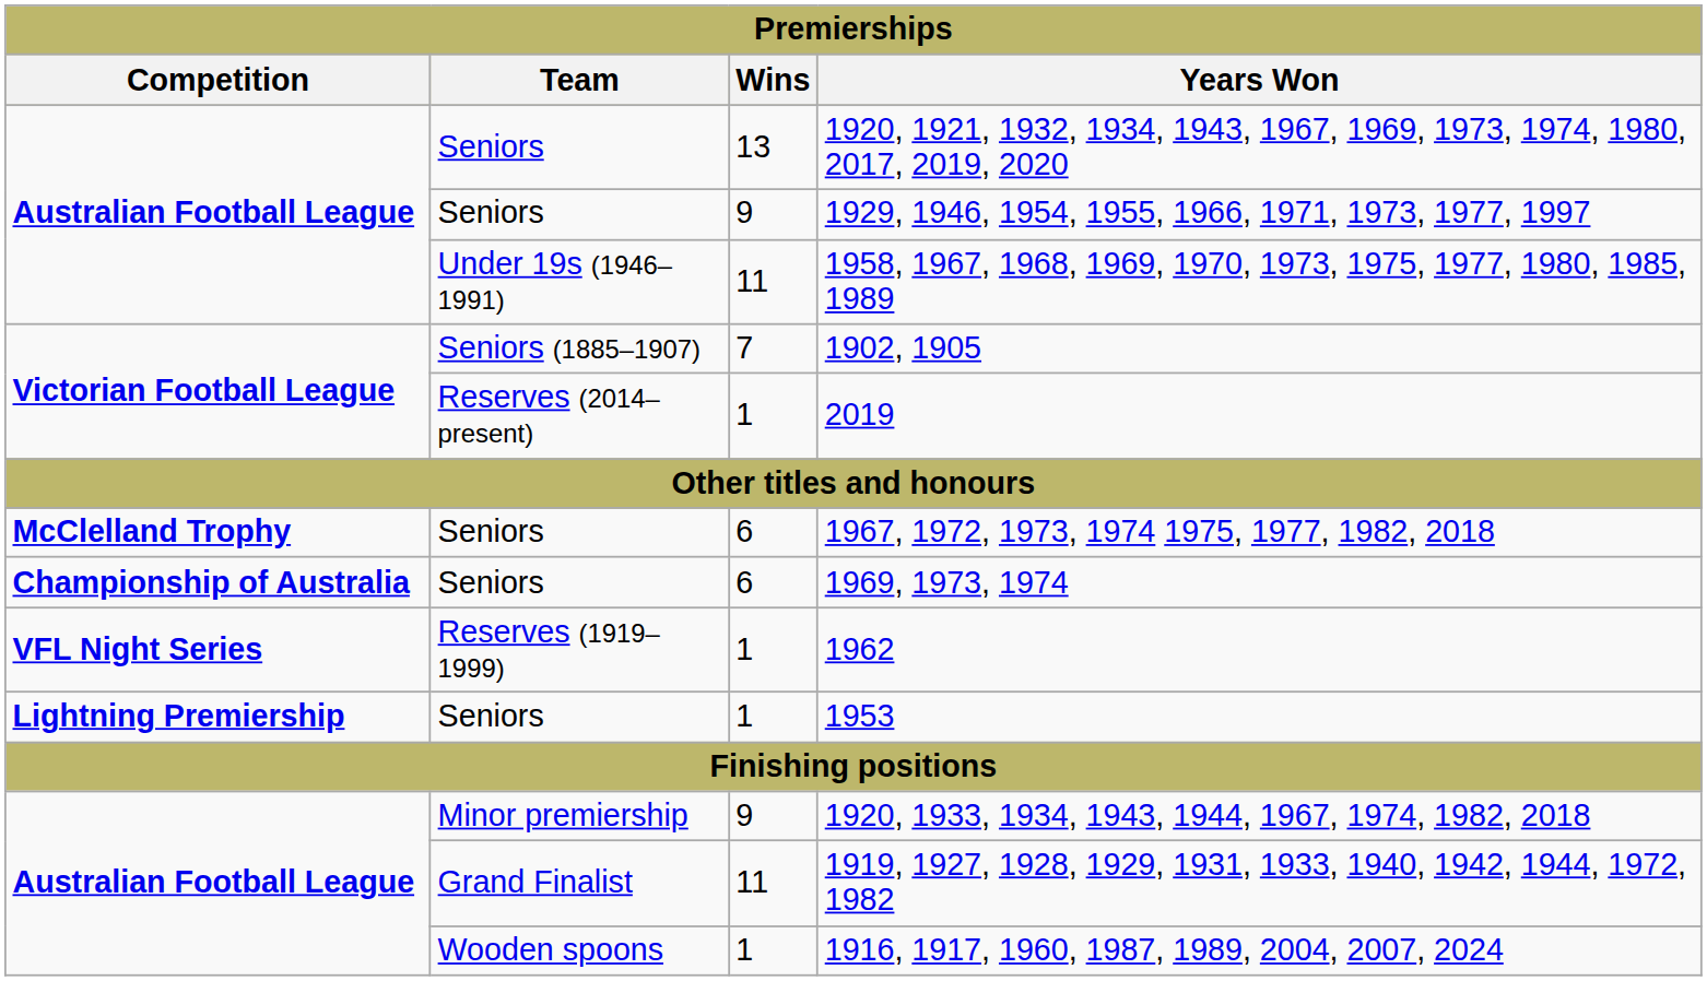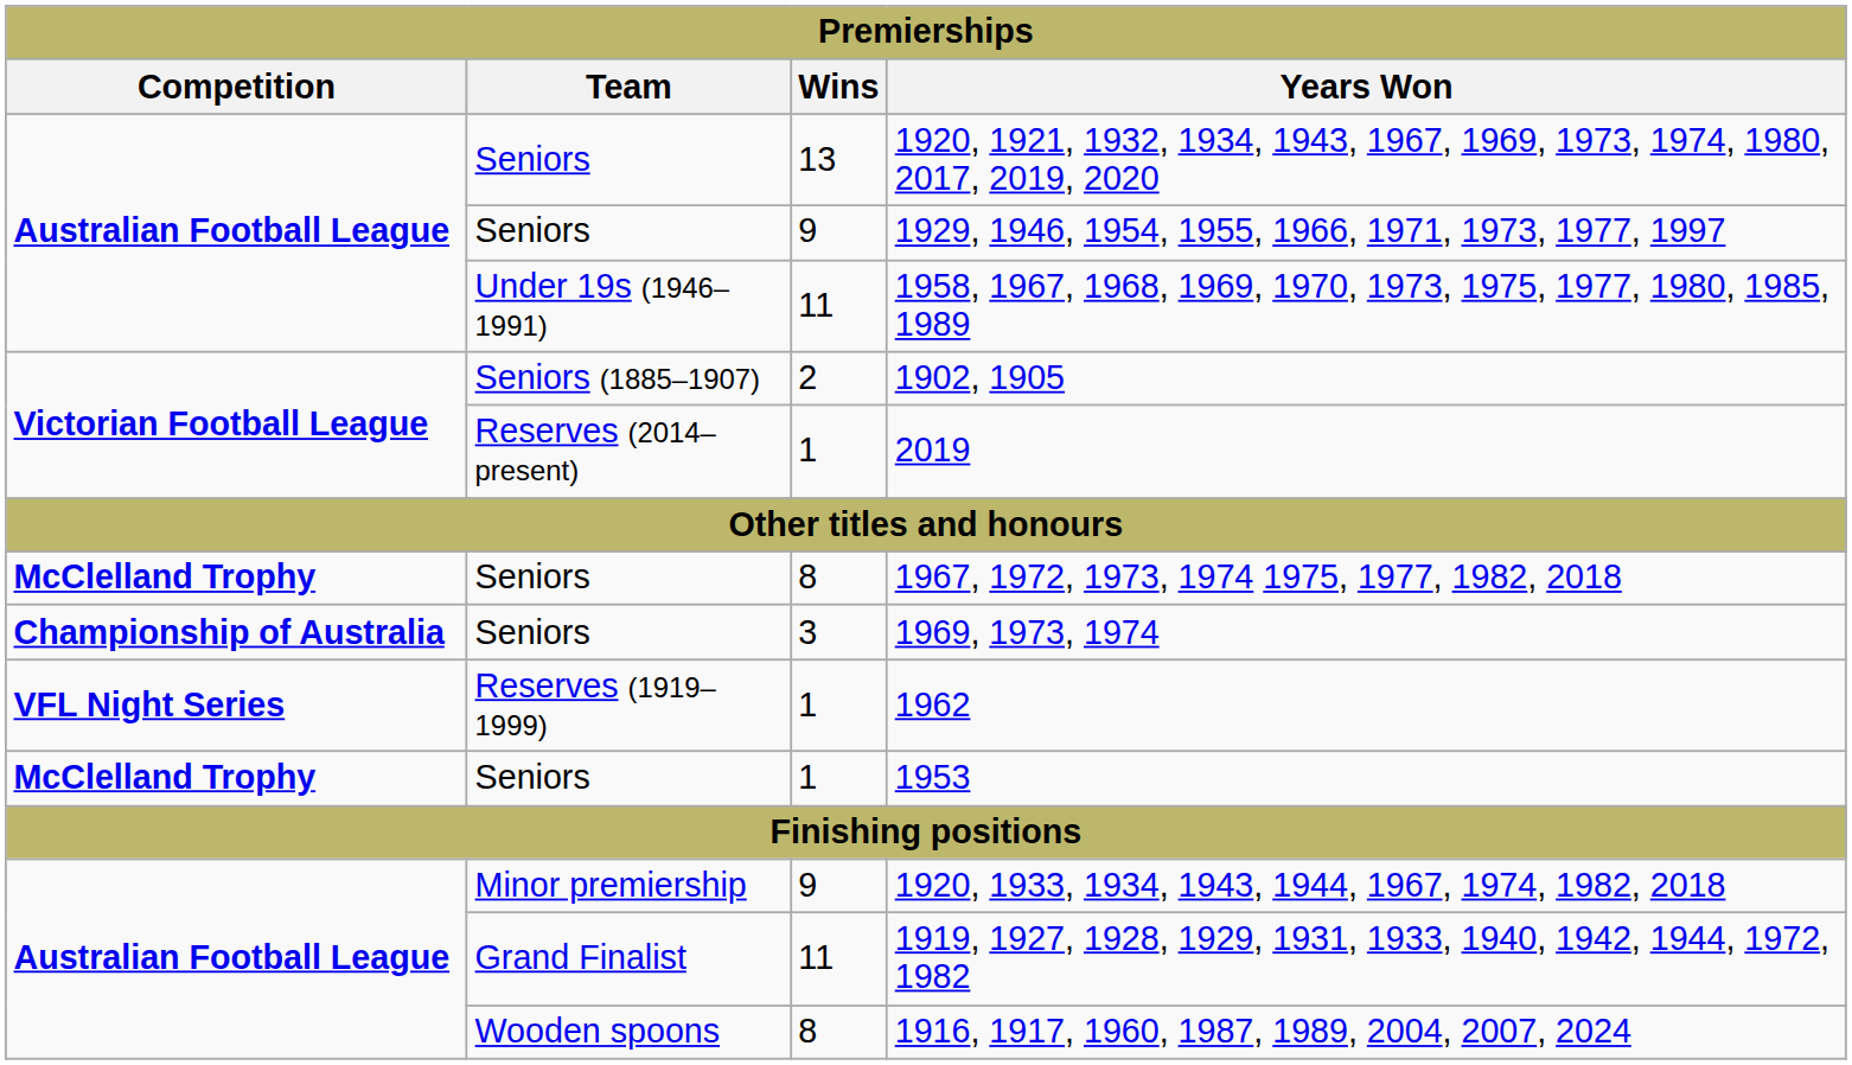1902, 1905 | Wins: 7 -> 2
1967, 1972, 1973, 1974 1975, 1977, 1982, 2018 | Wins: 6 -> 8
1969, 1973, 1974 | Wins: 6 -> 3
1953 | Competition: Lightning Premiership -> McClelland Trophy
1916, 1917, 1960, 1987, 1989, 2004, 2007, 2024 | Wins: 1 -> 8
